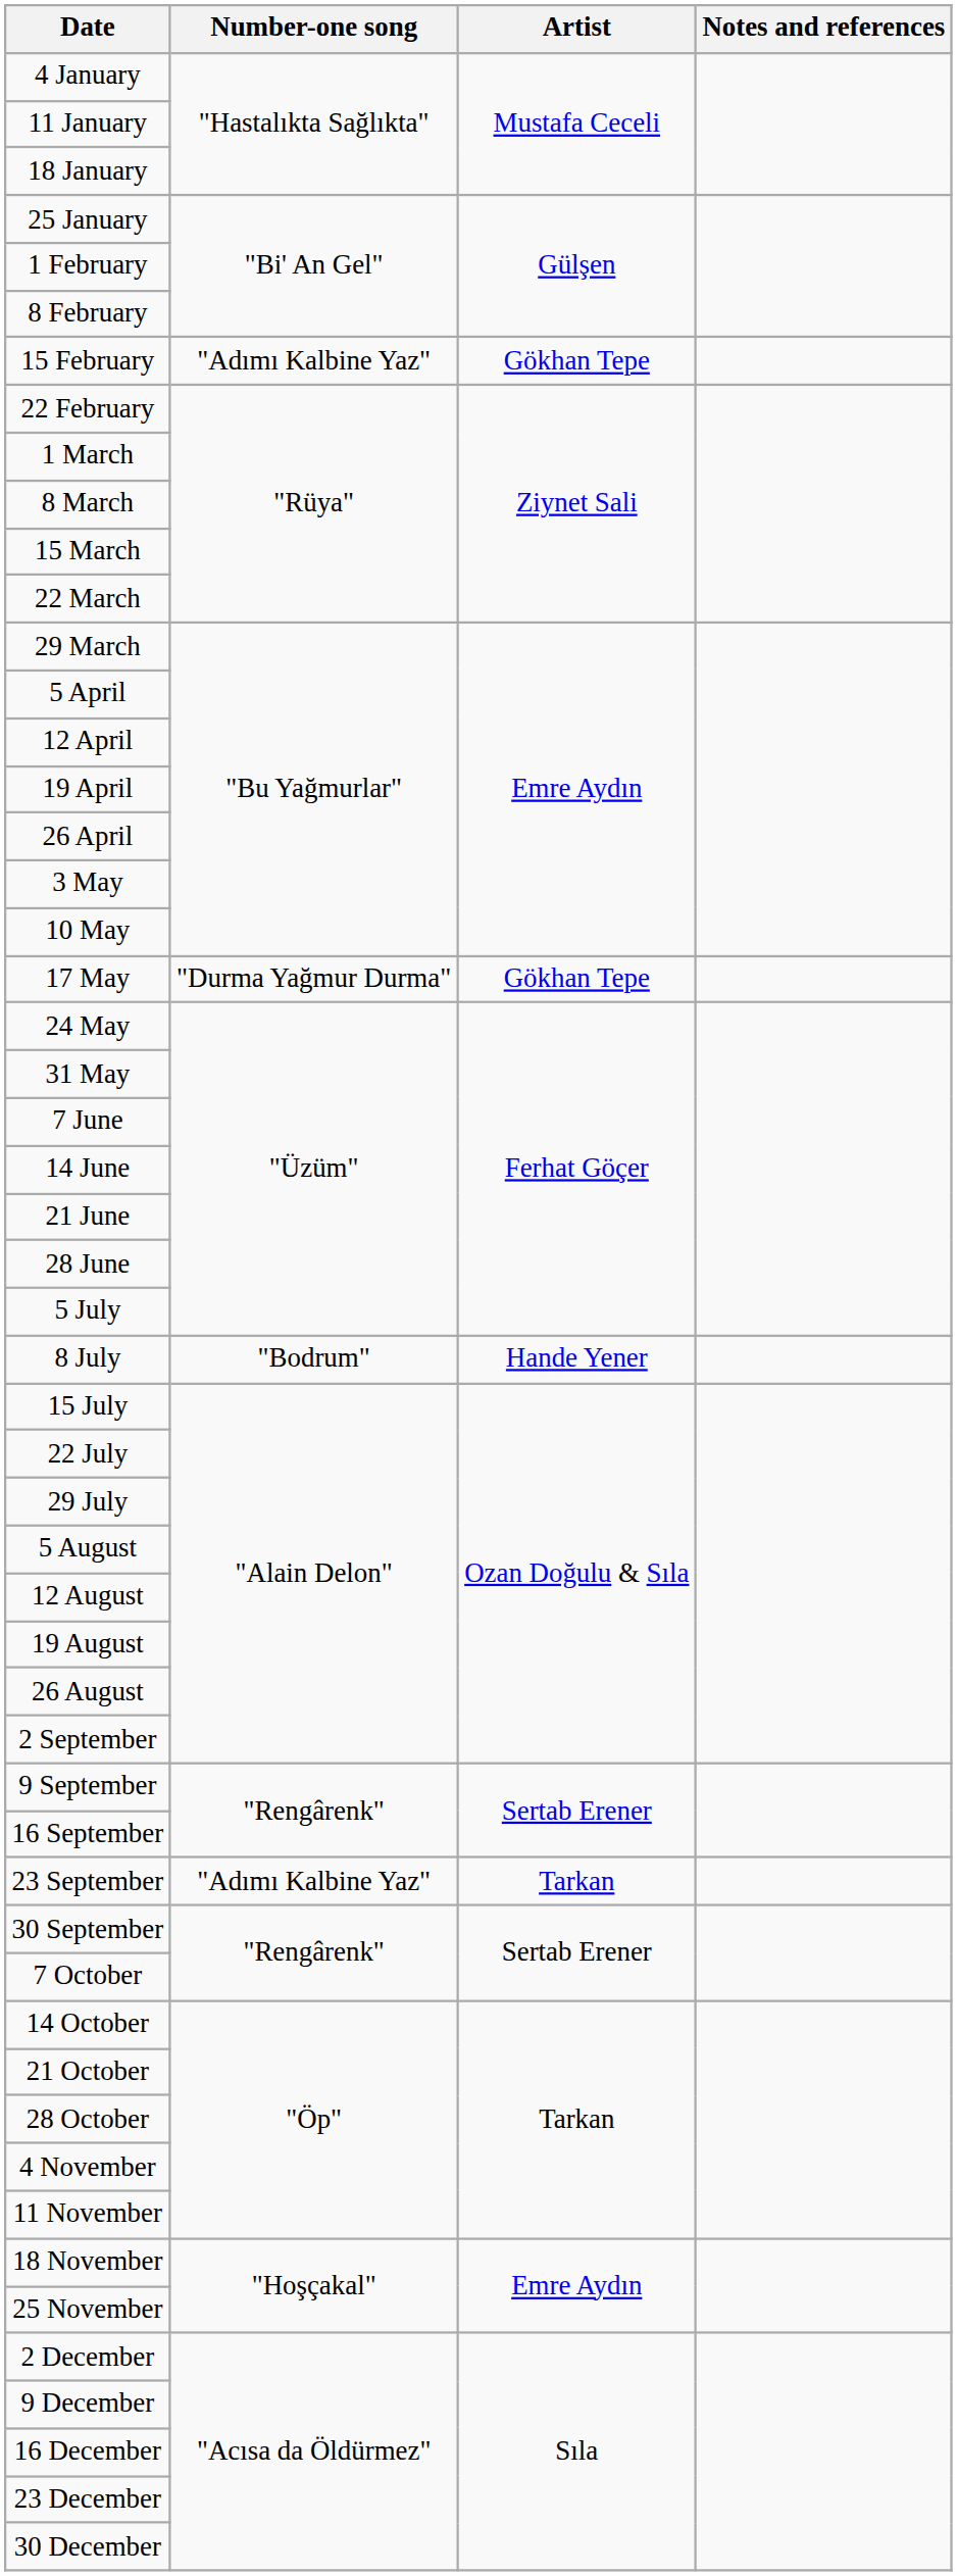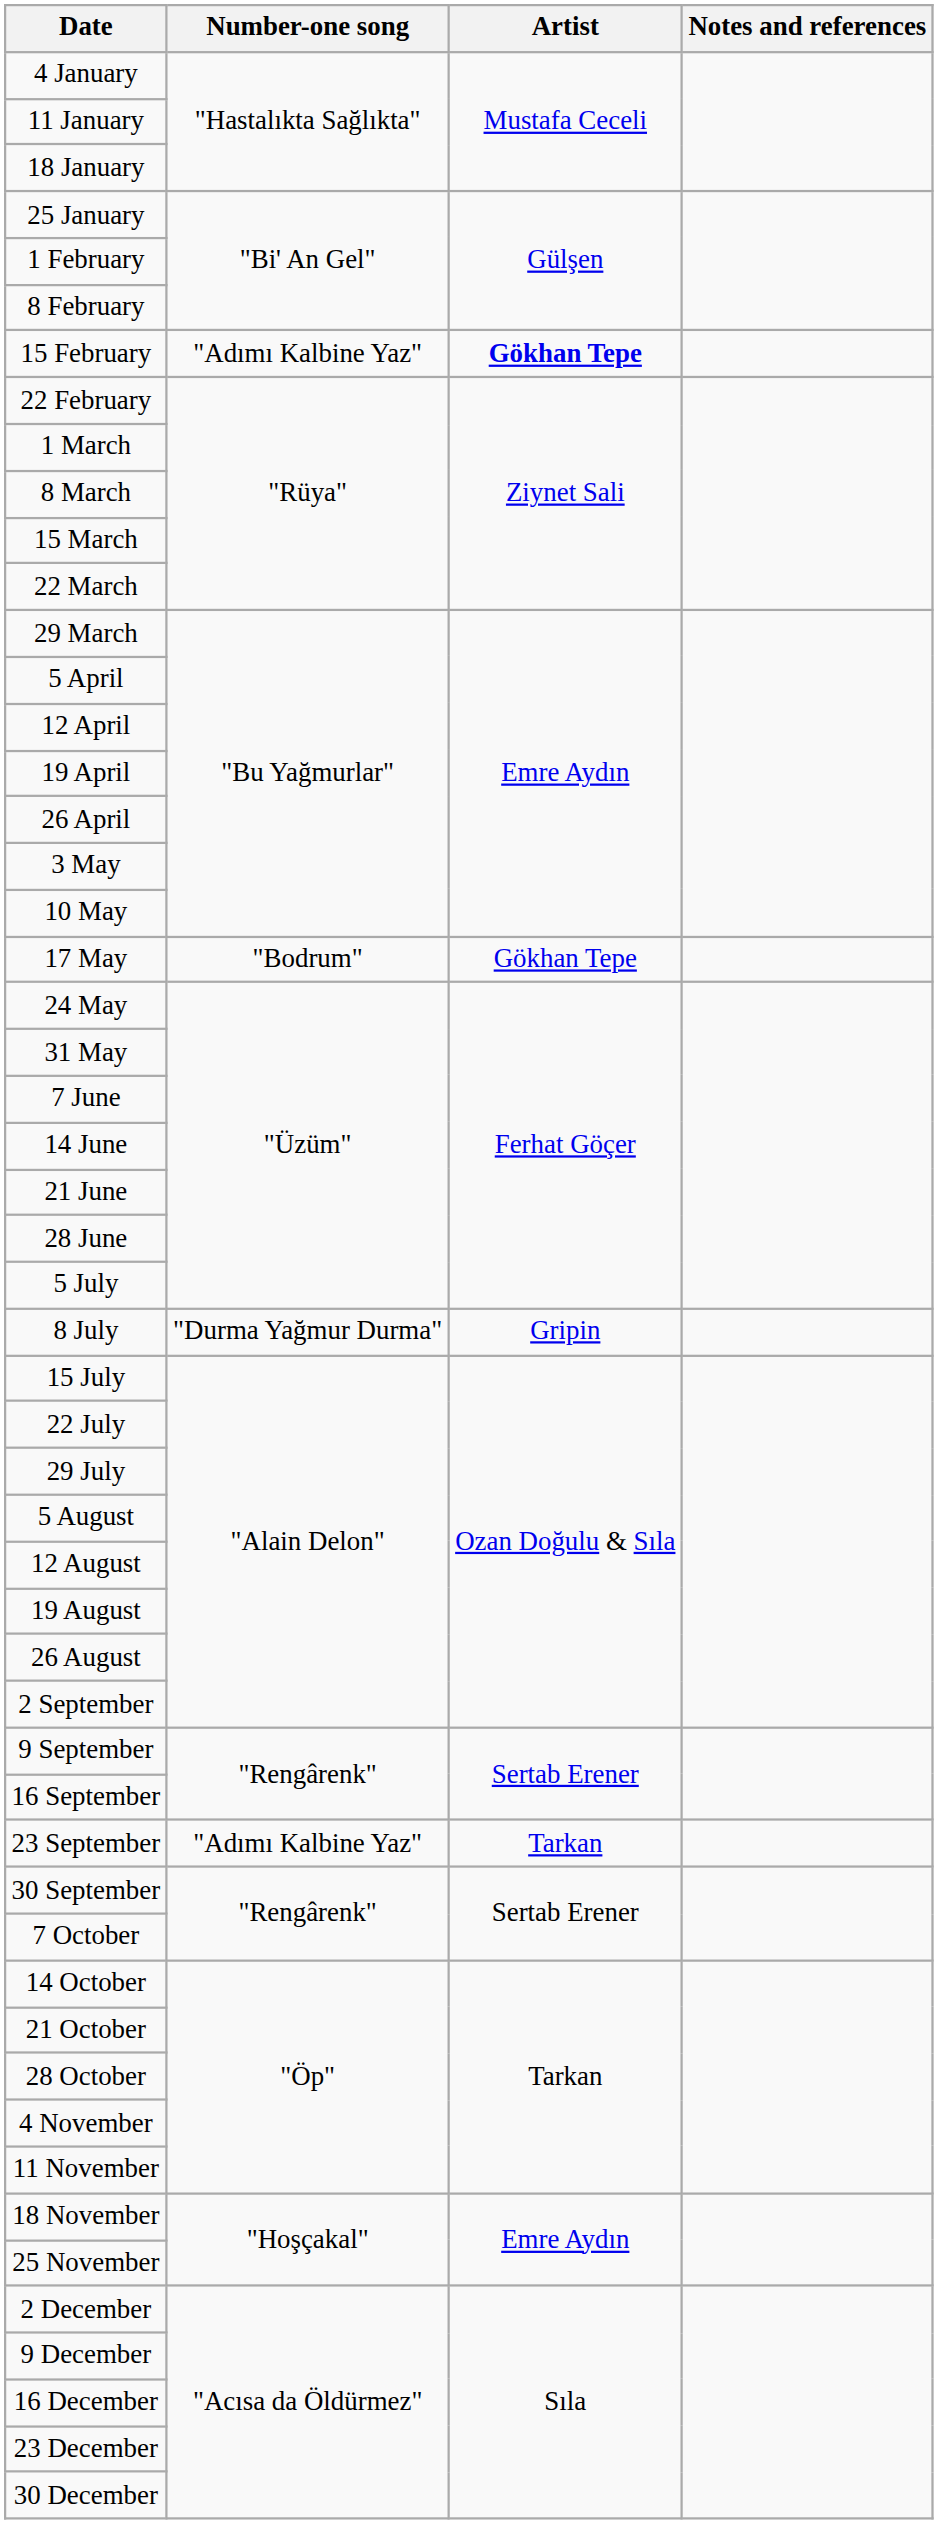15 February | Artist: normal -> bold
17 May | Number-one song: "Durma Yağmur Durma" -> "Bodrum"
8 July | Number-one song: "Bodrum" -> "Durma Yağmur Durma"
8 July | Artist: Hande Yener -> Gripin
